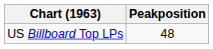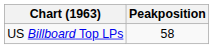US Billboard Top LPs | Peakposition: 48 -> 58
